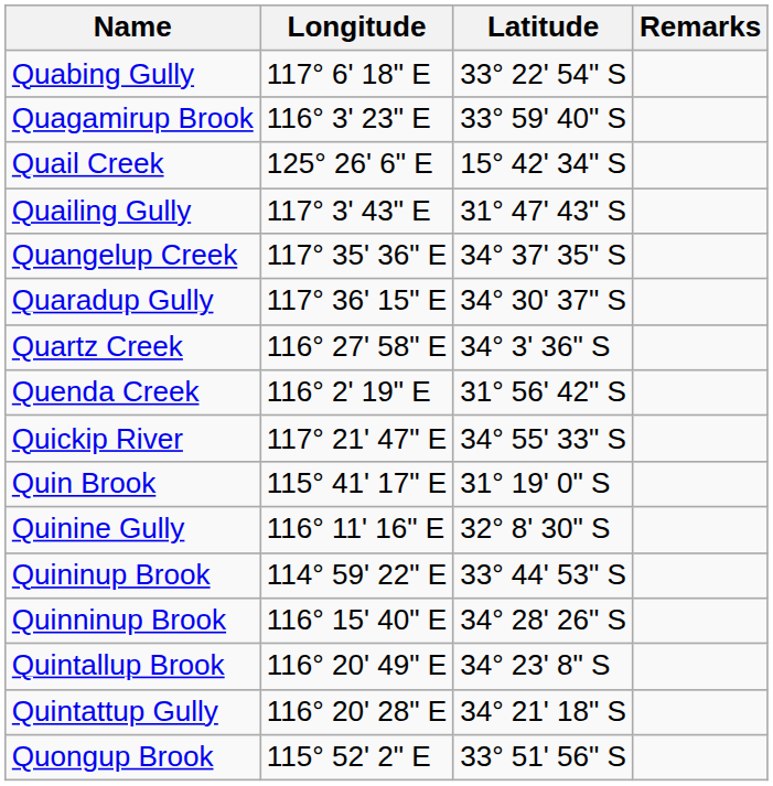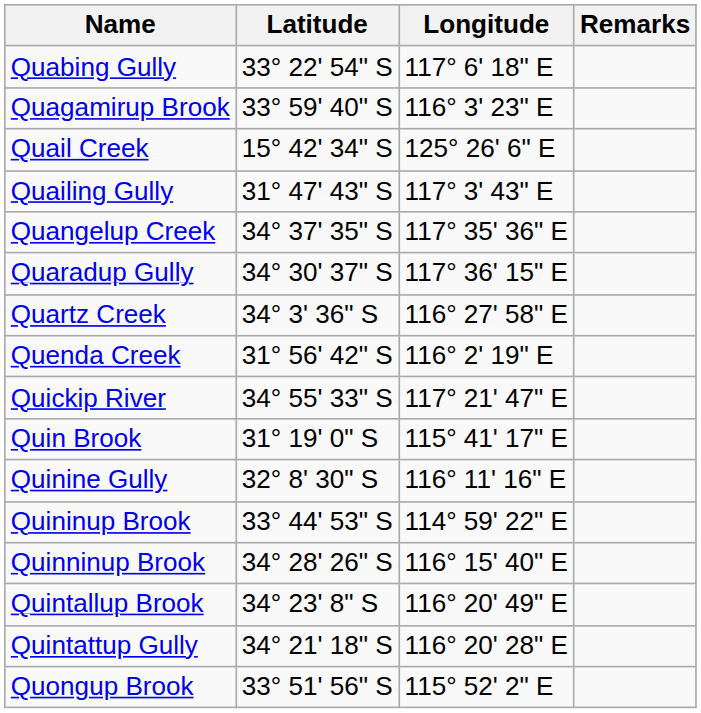columns swapped: Latitude <-> Longitude
